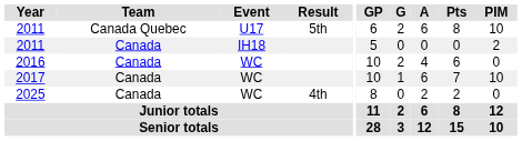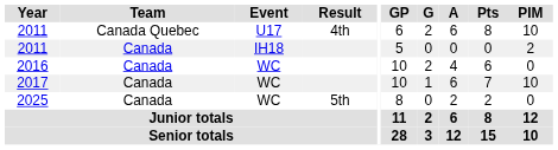2011 / U17 | Result: 5th -> 4th
2025 | Result: 4th -> 5th
